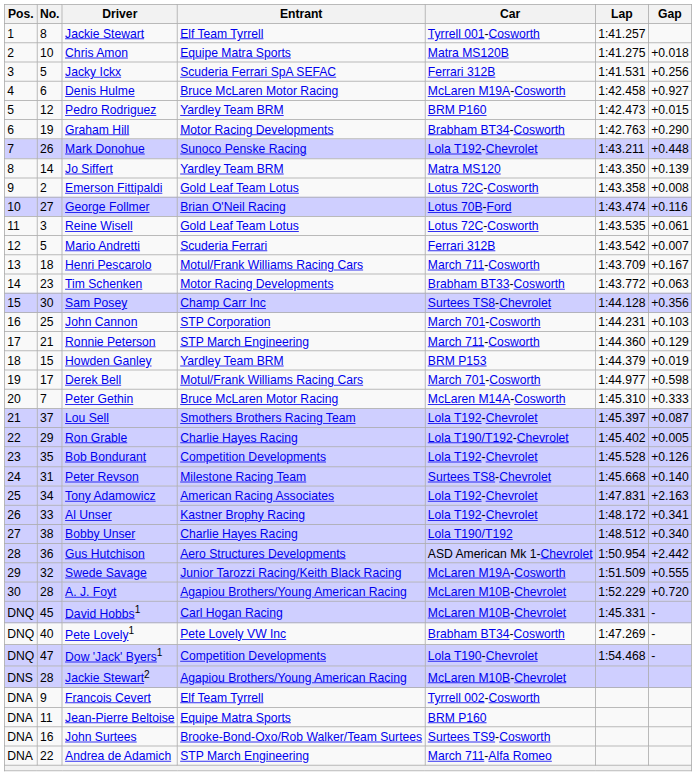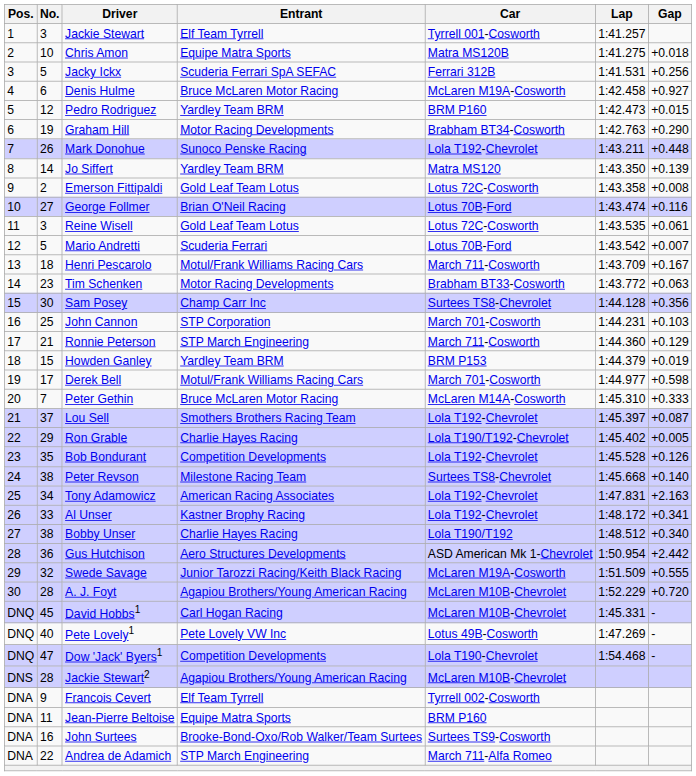Jackie Stewart | No.: 8 -> 3
Mario Andretti | Car: Ferrari 312B -> Lotus 70B-Ford
Peter Revson | No.: 31 -> 38
Pete Lovely1 | Car: Brabham BT34-Cosworth -> Lotus 49B-Cosworth
